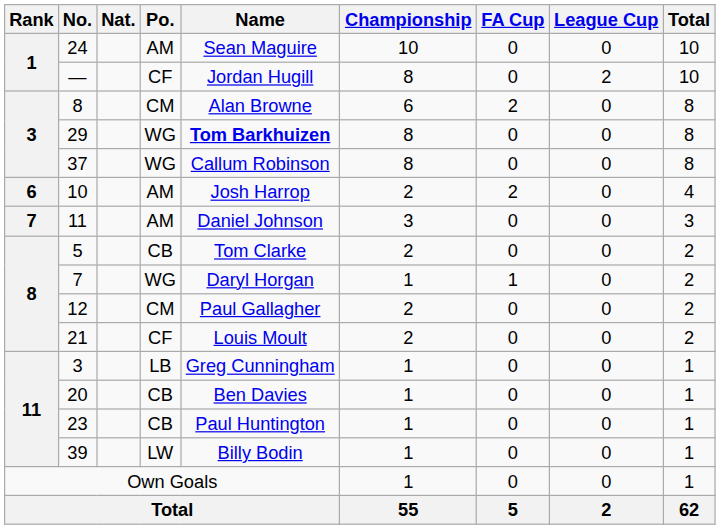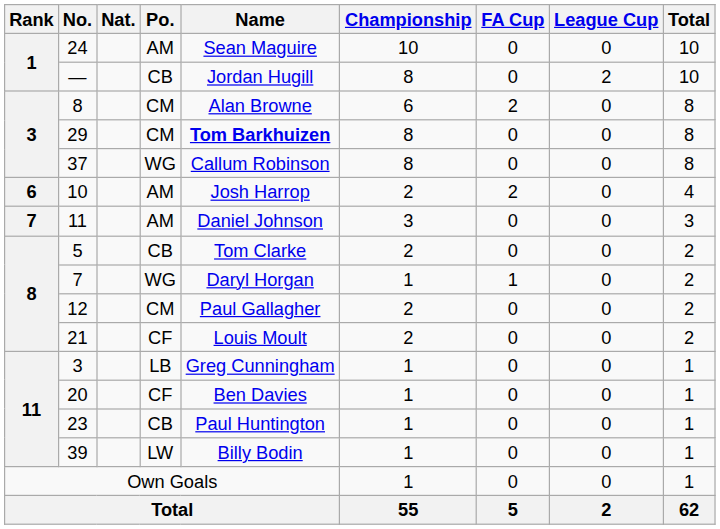— | Po.: CF -> CB
29 | Po.: WG -> CM
20 | Po.: CB -> CF
